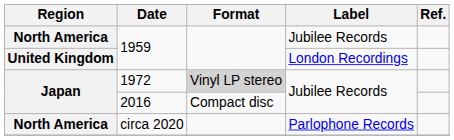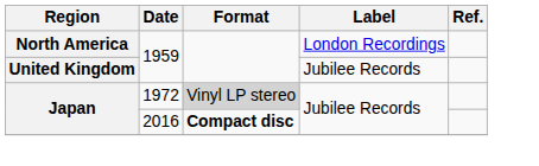North America / 1959 | Label: Jubilee Records -> London Recordings
United Kingdom / 1959 | Label: London Recordings -> Jubilee Records
2016 | Format: normal -> bold
- row: North America | circa 2020 | Parlophone Records
